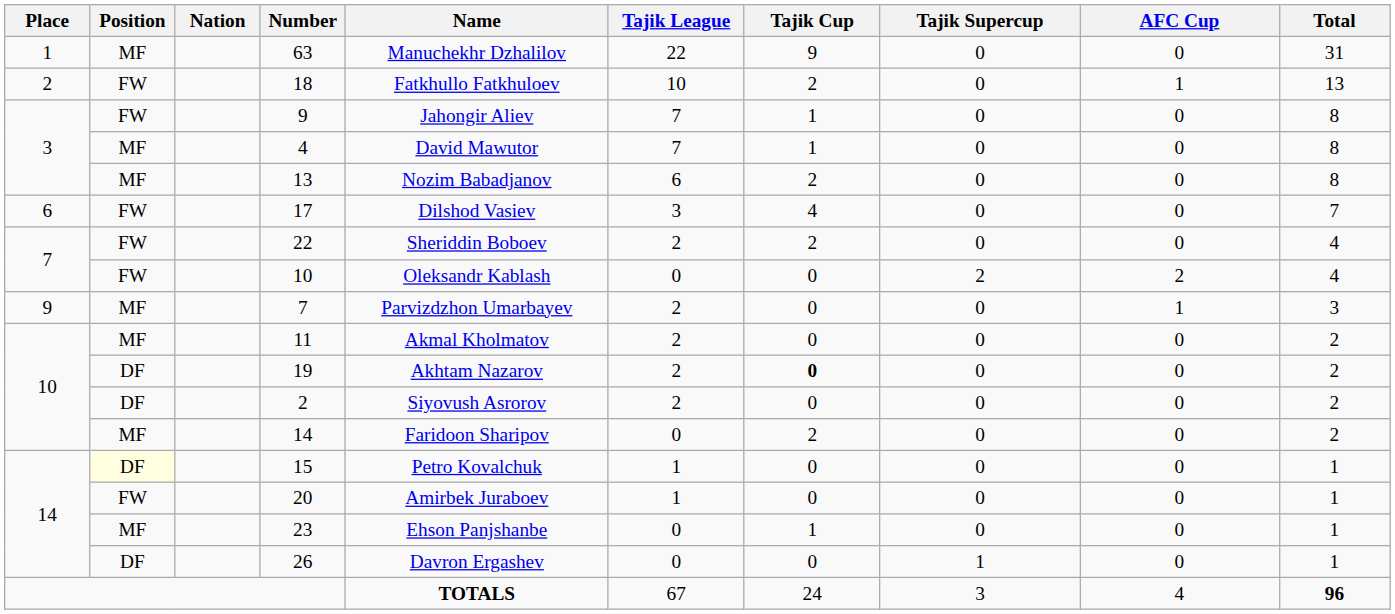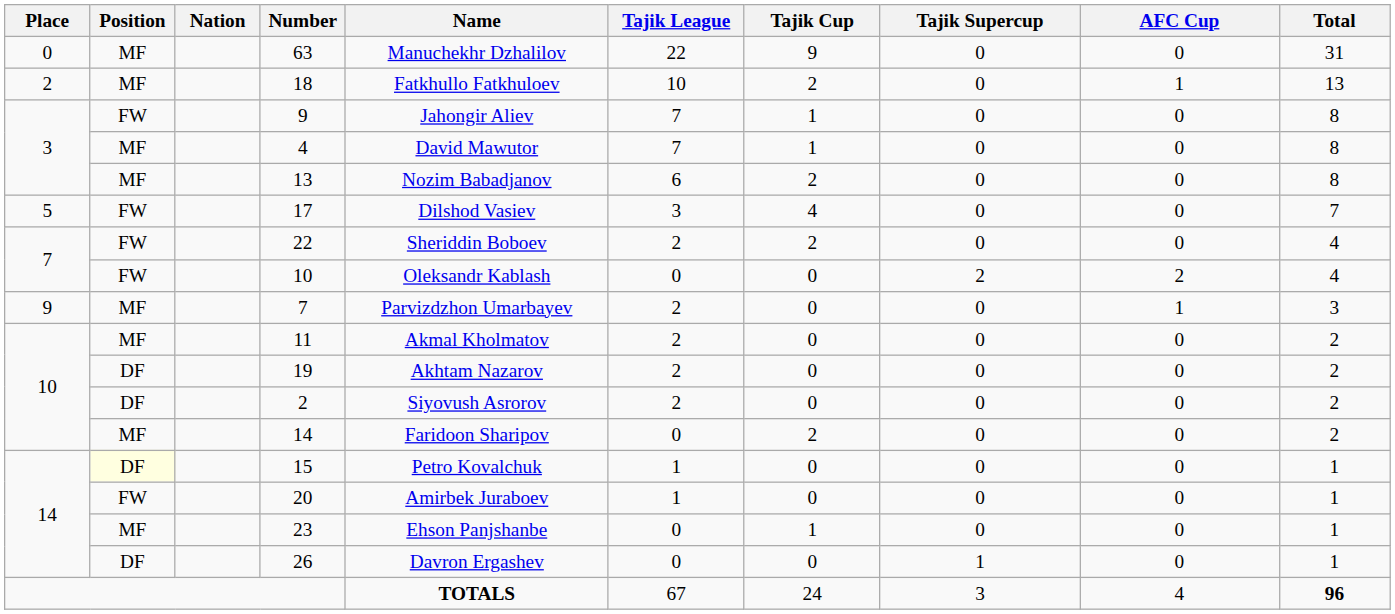63 | Place: 1 -> 0
18 | Position: FW -> MF
17 | Place: 6 -> 5
19 | Tajik Cup: bold -> normal
